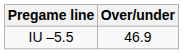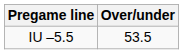IU –5.5 | Over/under: 46.9 -> 53.5
